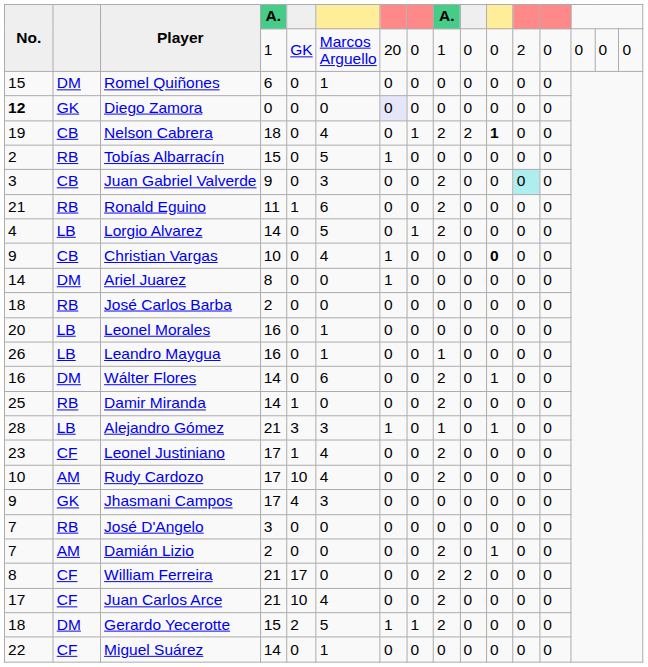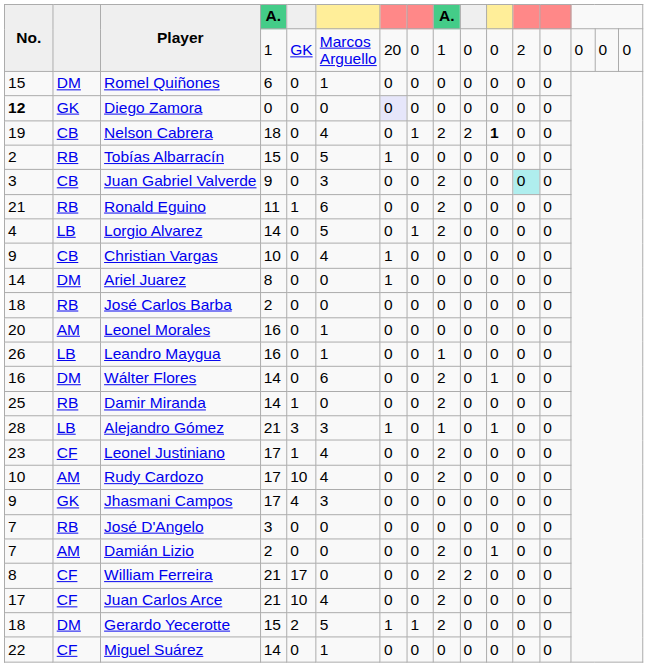Christian Vargas | column 11: bold -> normal
Leonel Morales | column 2: LB -> AM
